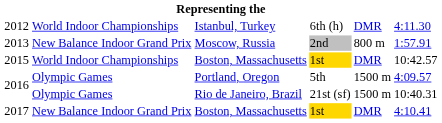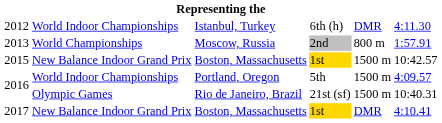2013 | column 2: New Balance Indoor Grand Prix -> World Championships
2015 | column 2: World Indoor Championships -> New Balance Indoor Grand Prix
2015 | column 5: DMR -> 1500 m
2016 / Portland, Oregon | column 2: Olympic Games -> World Indoor Championships
